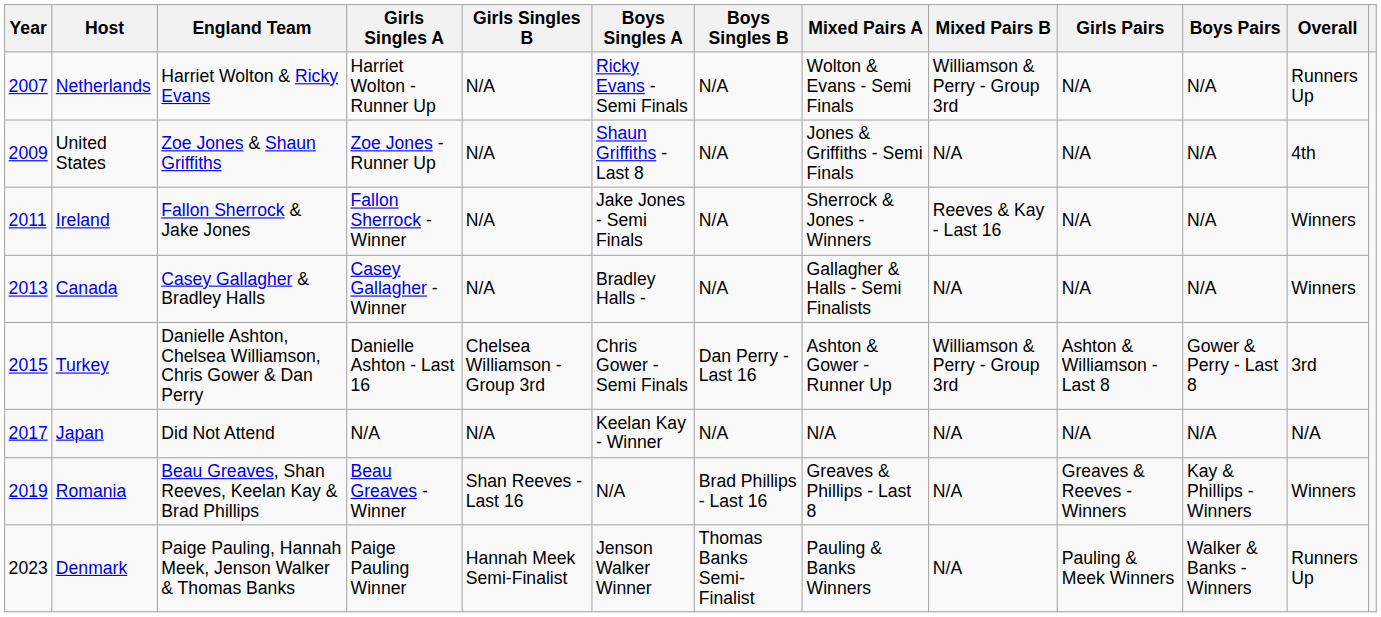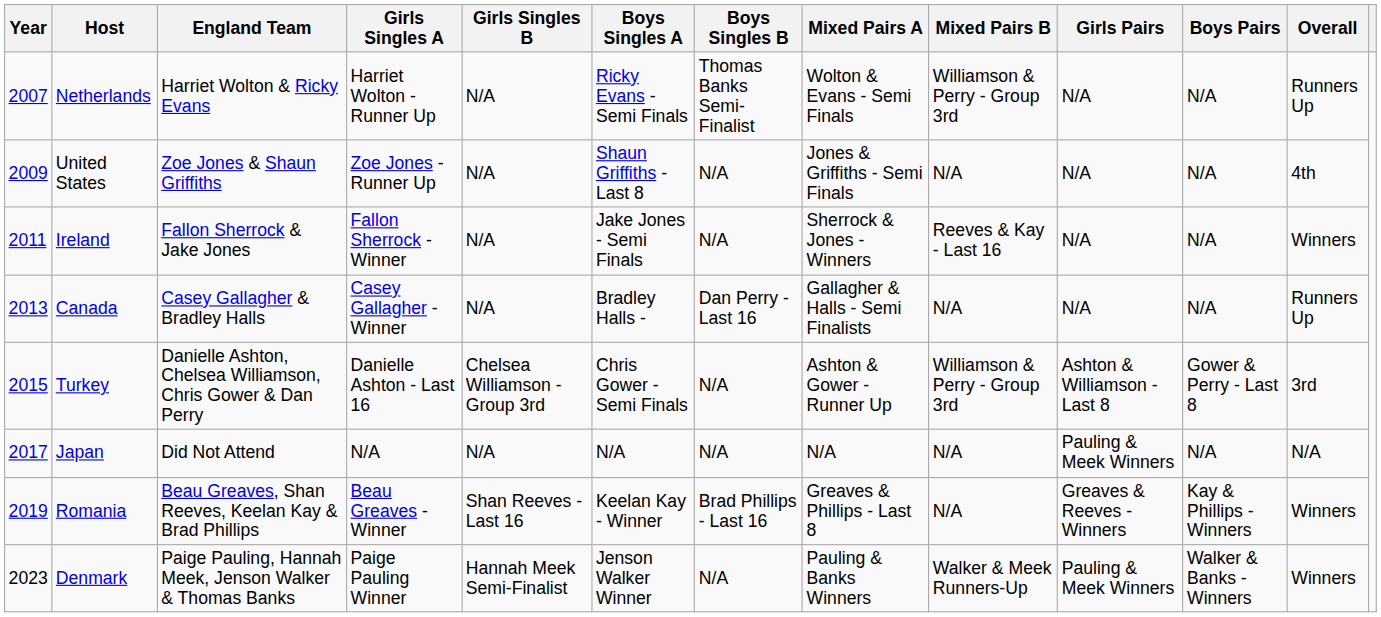Netherlands | Boys Singles B: N/A -> Thomas Banks Semi-Finalist
Canada | Boys Singles B: N/A -> Dan Perry - Last 16
Canada | Overall: Winners -> Runners Up
Turkey | Boys Singles B: Dan Perry - Last 16 -> N/A
Japan | Boys Singles A: Keelan Kay - Winner -> N/A
Japan | Girls Pairs: N/A -> Pauling & Meek Winners
Romania | Boys Singles A: N/A -> Keelan Kay - Winner
Denmark | Boys Singles B: Thomas Banks Semi-Finalist -> N/A
Denmark | Mixed Pairs B: N/A -> Walker & Meek Runners-Up
Denmark | Overall: Runners Up -> Winners
